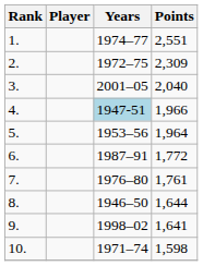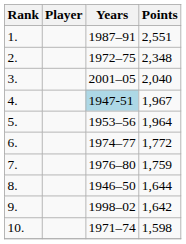1. | Years: 1974–77 -> 1987–91
2. | Points: 2,309 -> 2,348
4. | Points: 1,966 -> 1,967
6. | Years: 1987–91 -> 1974–77
7. | Points: 1,761 -> 1,759
9. | Points: 1,641 -> 1,642
